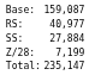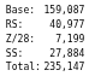rows swapped: SS: <-> Z/28:
